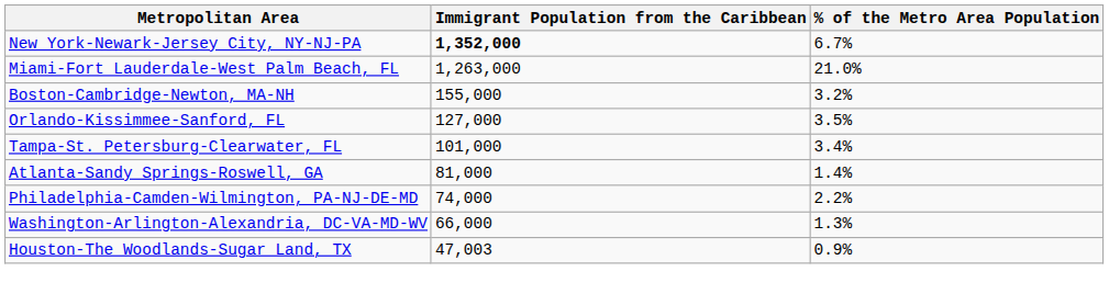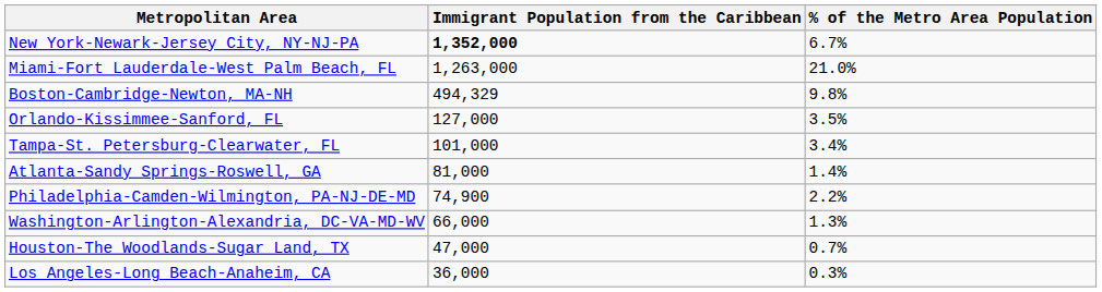Boston-Cambridge-Newton, MA-NH | Immigrant Population from the Caribbean: 155,000 -> 494,329
Boston-Cambridge-Newton, MA-NH | % of the Metro Area Population: 3.2% -> 9.8%
Philadelphia-Camden-Wilmington, PA-NJ-DE-MD | Immigrant Population from the Caribbean: 74,000 -> 74,900
Houston-The Woodlands-Sugar Land, TX | Immigrant Population from the Caribbean: 47,003 -> 47,000
Houston-The Woodlands-Sugar Land, TX | % of the Metro Area Population: 0.9% -> 0.7%
+ row: Los Angeles-Long Beach-Anaheim, CA | 36,000 | 0.3%
